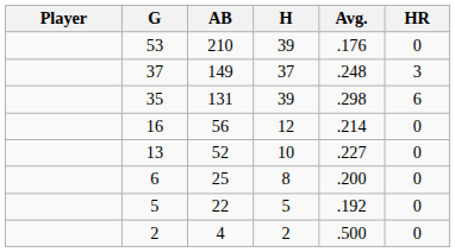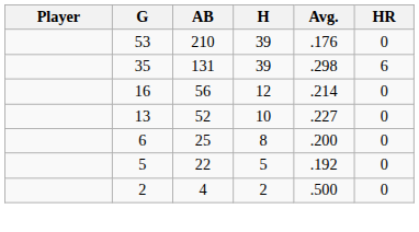- row: 37 | 149 | 37 | .248 | 3
